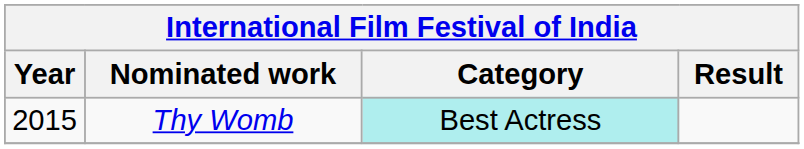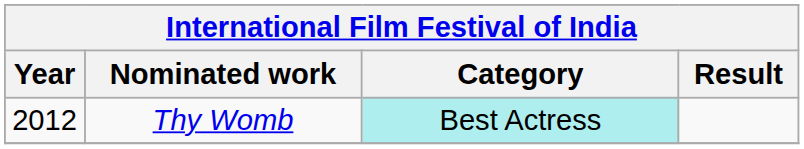Thy Womb | Year: 2015 -> 2012
